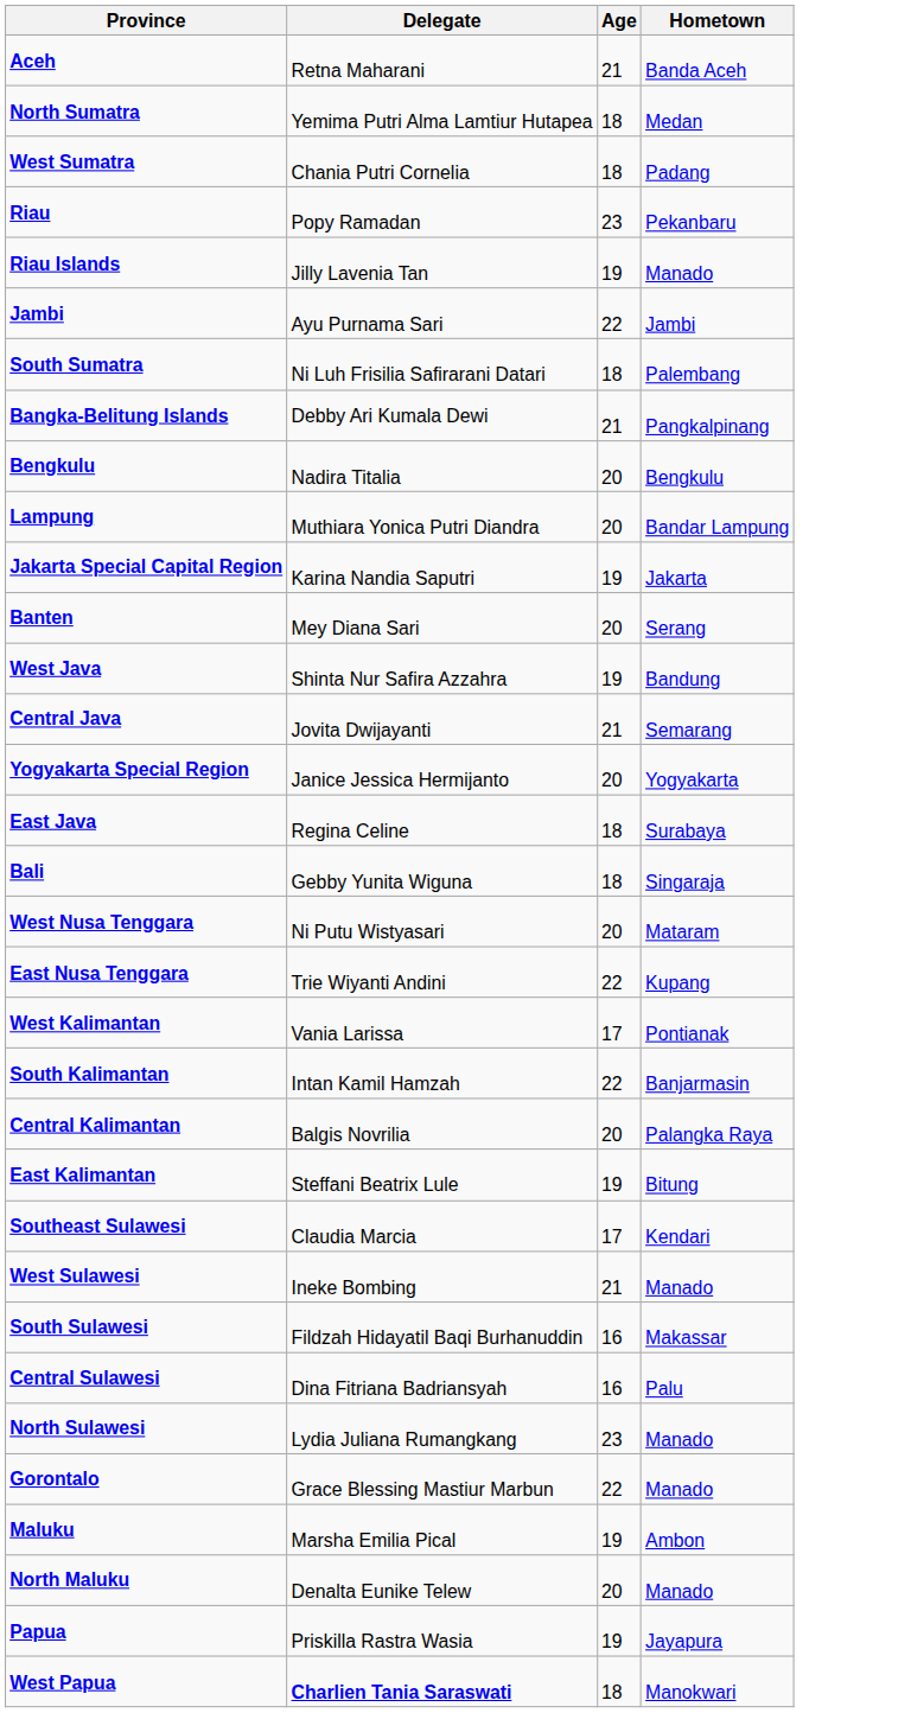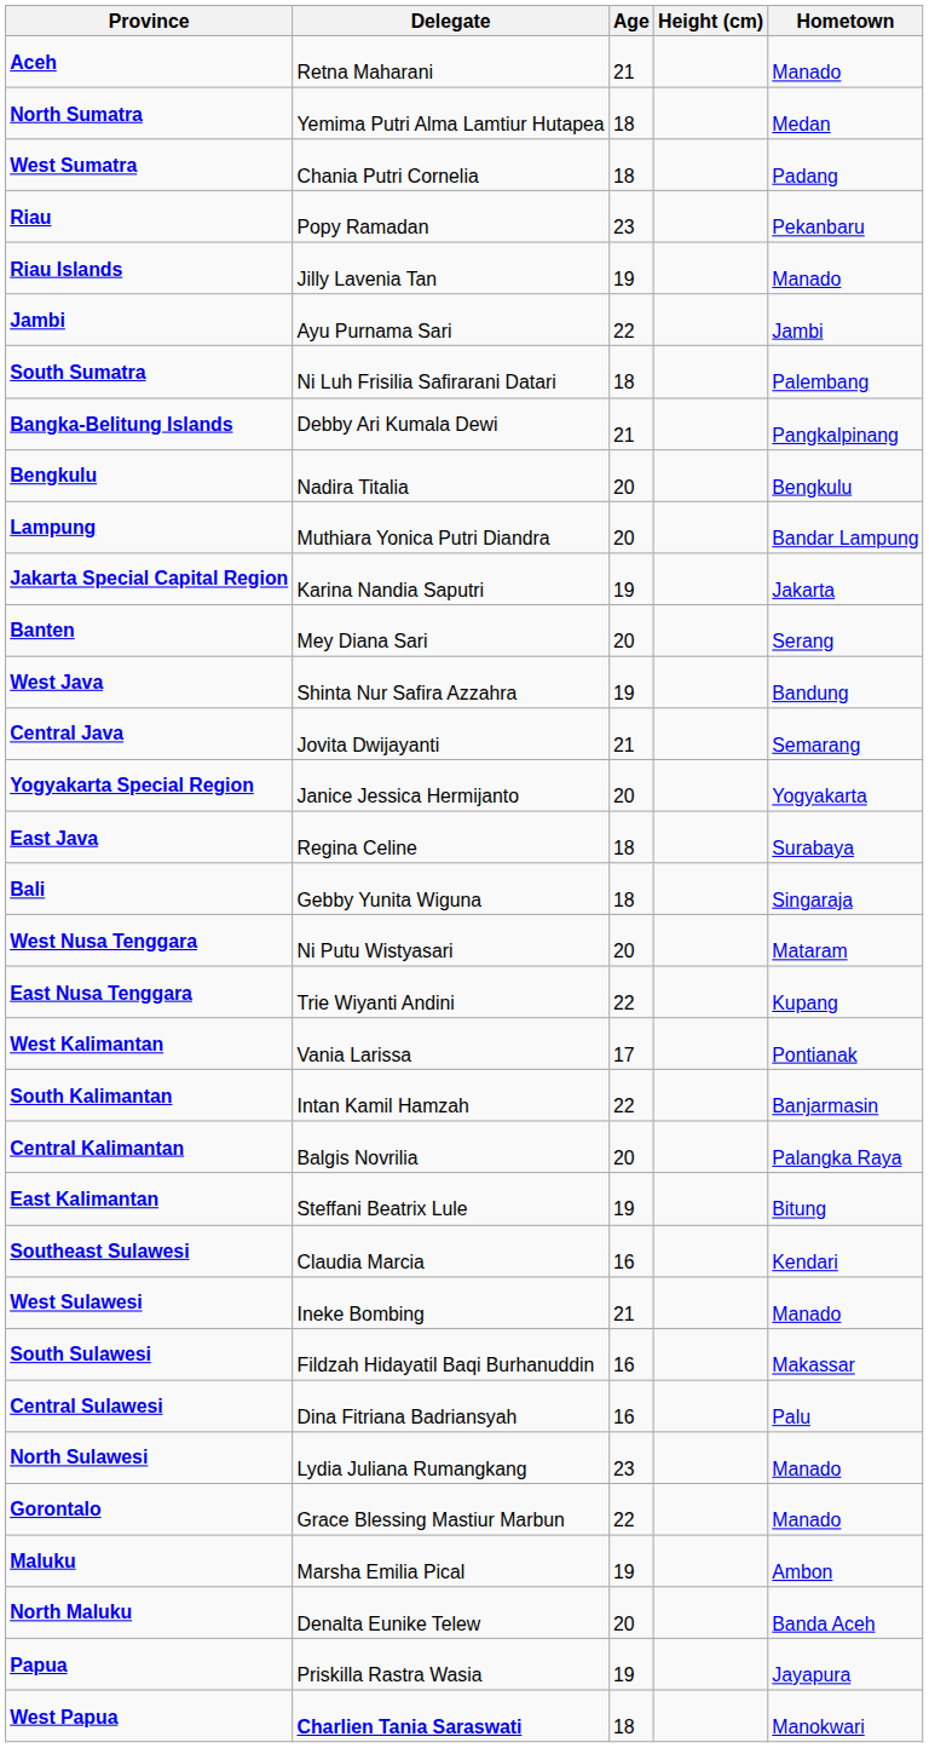+ column: Height (cm)
Aceh | Hometown: Banda Aceh -> Manado
Southeast Sulawesi | Age: 17 -> 16
North Maluku | Hometown: Manado -> Banda Aceh
